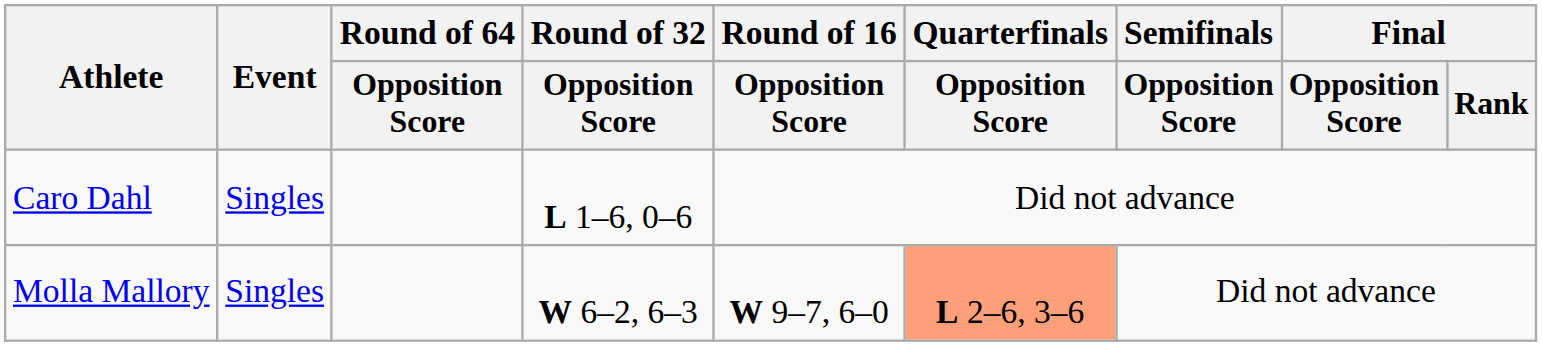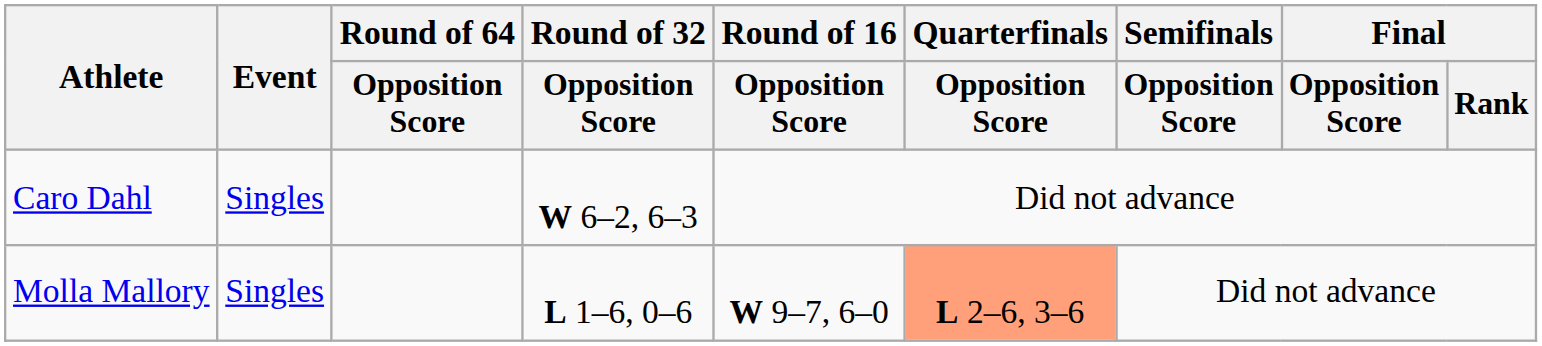Caro Dahl | Round of 32 / Opposition Score: L 1–6, 0–6 -> W 6–2, 6–3
Molla Mallory | Round of 32 / Opposition Score: W 6–2, 6–3 -> L 1–6, 0–6
